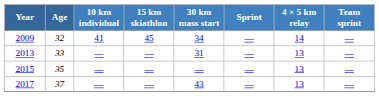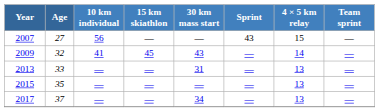+ row: 2007 | 27 | 56 | — | — | 43 | 15 | —
2009 | 30 km mass start: 34 -> 43
2017 | 30 km mass start: 43 -> 34
